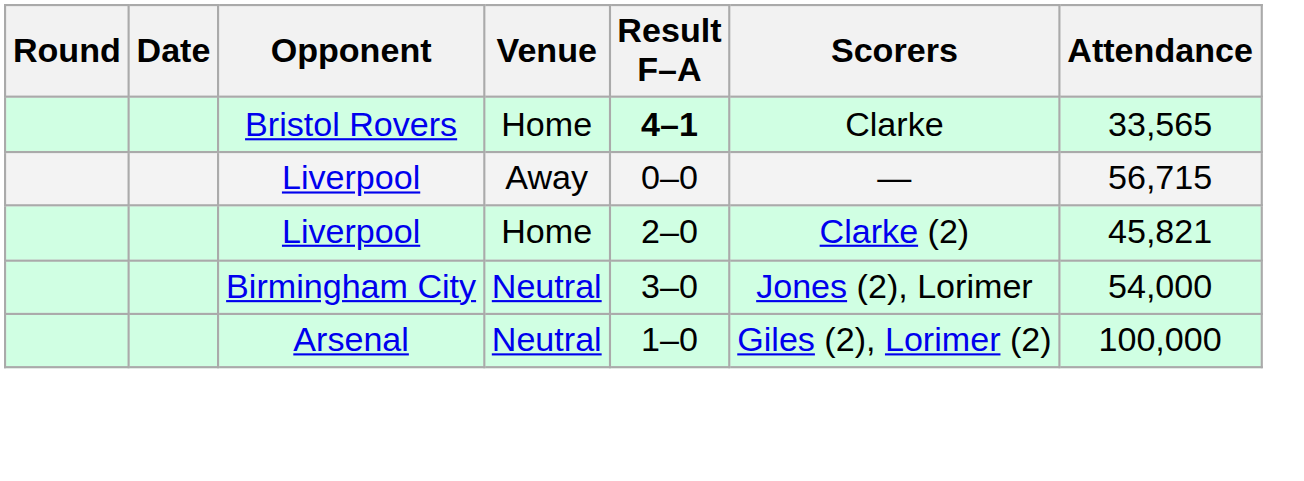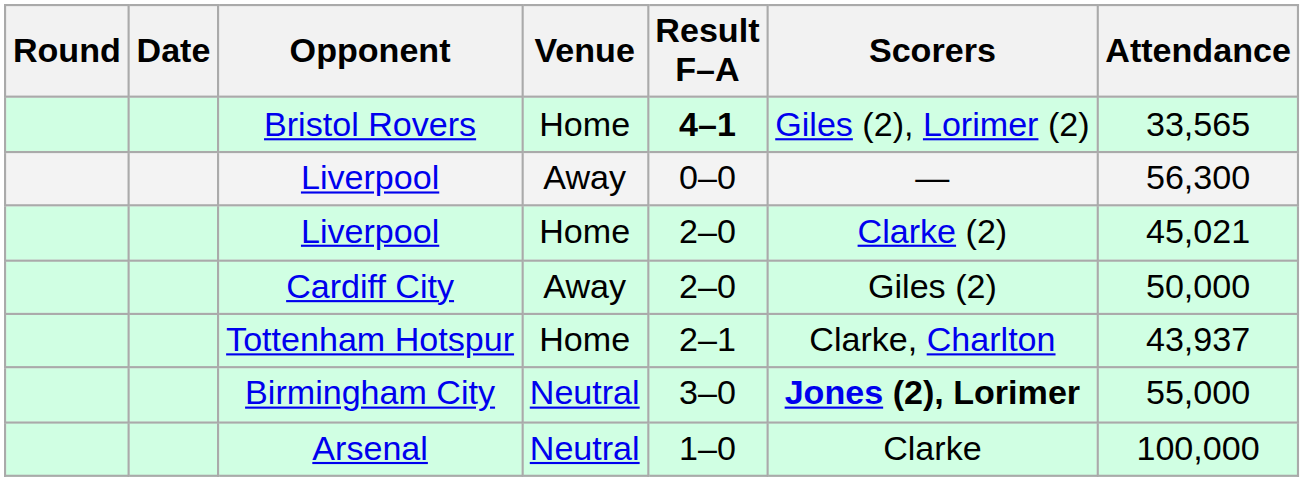Bristol Rovers | Scorers: Clarke -> Giles (2), Lorimer (2)
Liverpool / Away | Attendance: 56,715 -> 56,300
Liverpool / Home | Attendance: 45,821 -> 45,021
+ row: Cardiff City | Away | 2–0 | Giles (2) | 50,000
+ row: Tottenham Hotspur | Home | 2–1 | Clarke, Charlton | 43,937
Birmingham City | Scorers: normal -> bold
Birmingham City | Attendance: 54,000 -> 55,000
Arsenal | Scorers: Giles (2), Lorimer (2) -> Clarke
